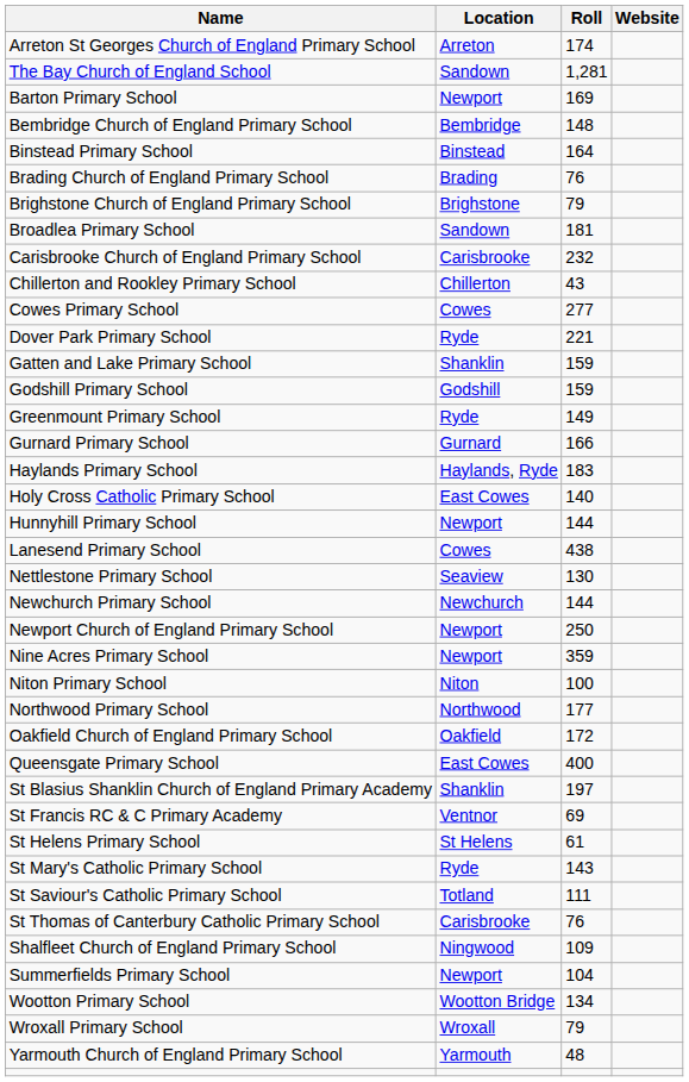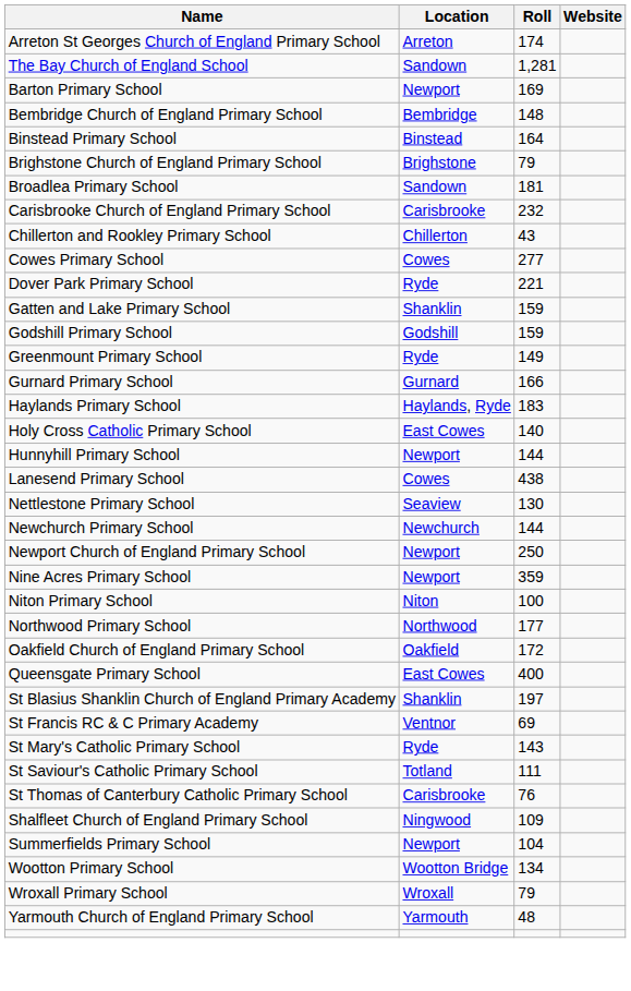- row: Brading Church of England Primary School | Brading | 76
- row: St Helens Primary School | St Helens | 61
